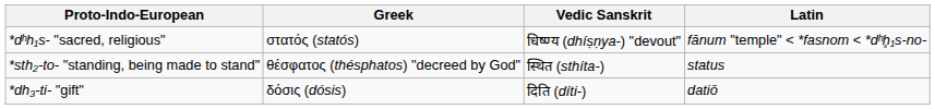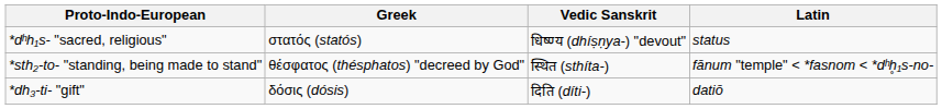*dʰh₁s- "sacred, religious" | Latin: fānum "temple" < *fasnom < *dʰh̥₁s-no- -> status
*sth₂-to- "standing, being made to stand" | Latin: status -> fānum "temple" < *fasnom < *dʰh̥₁s-no-
